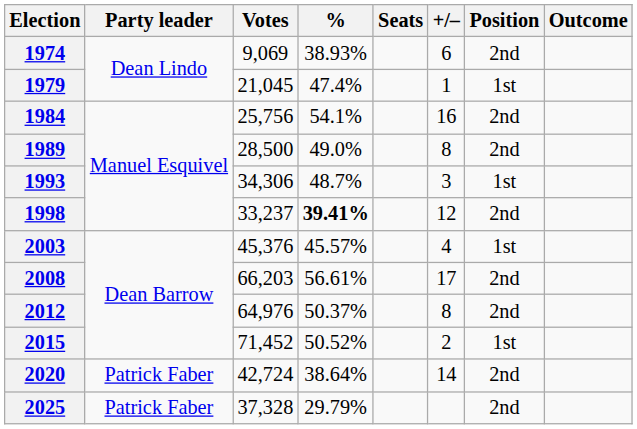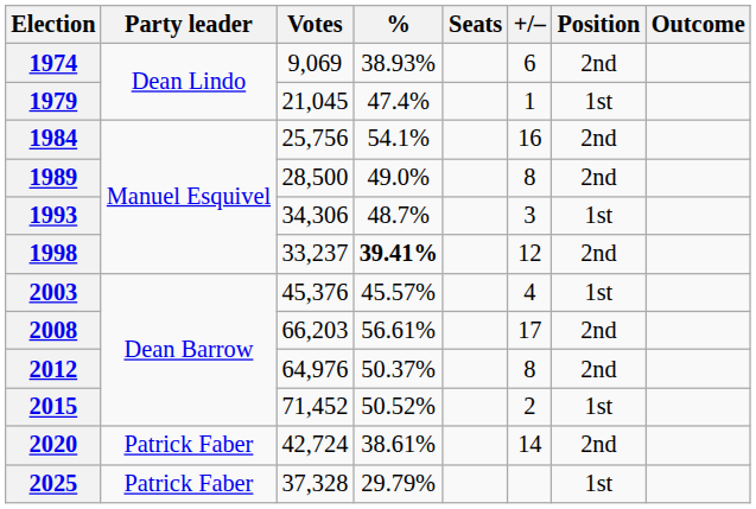2020 | %: 38.64% -> 38.61%
2025 | Position: 2nd -> 1st
